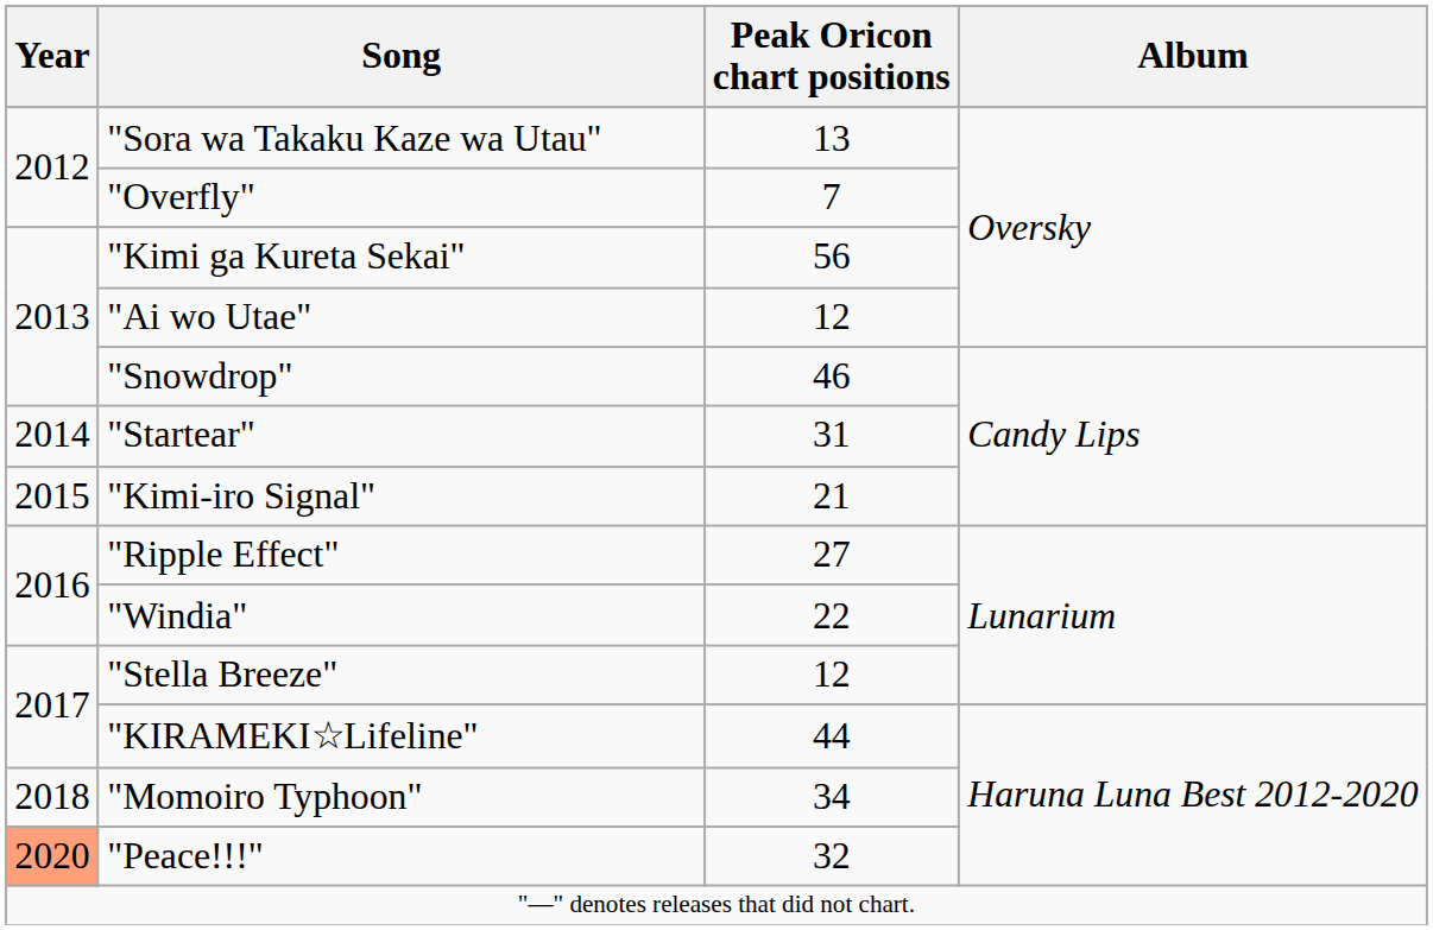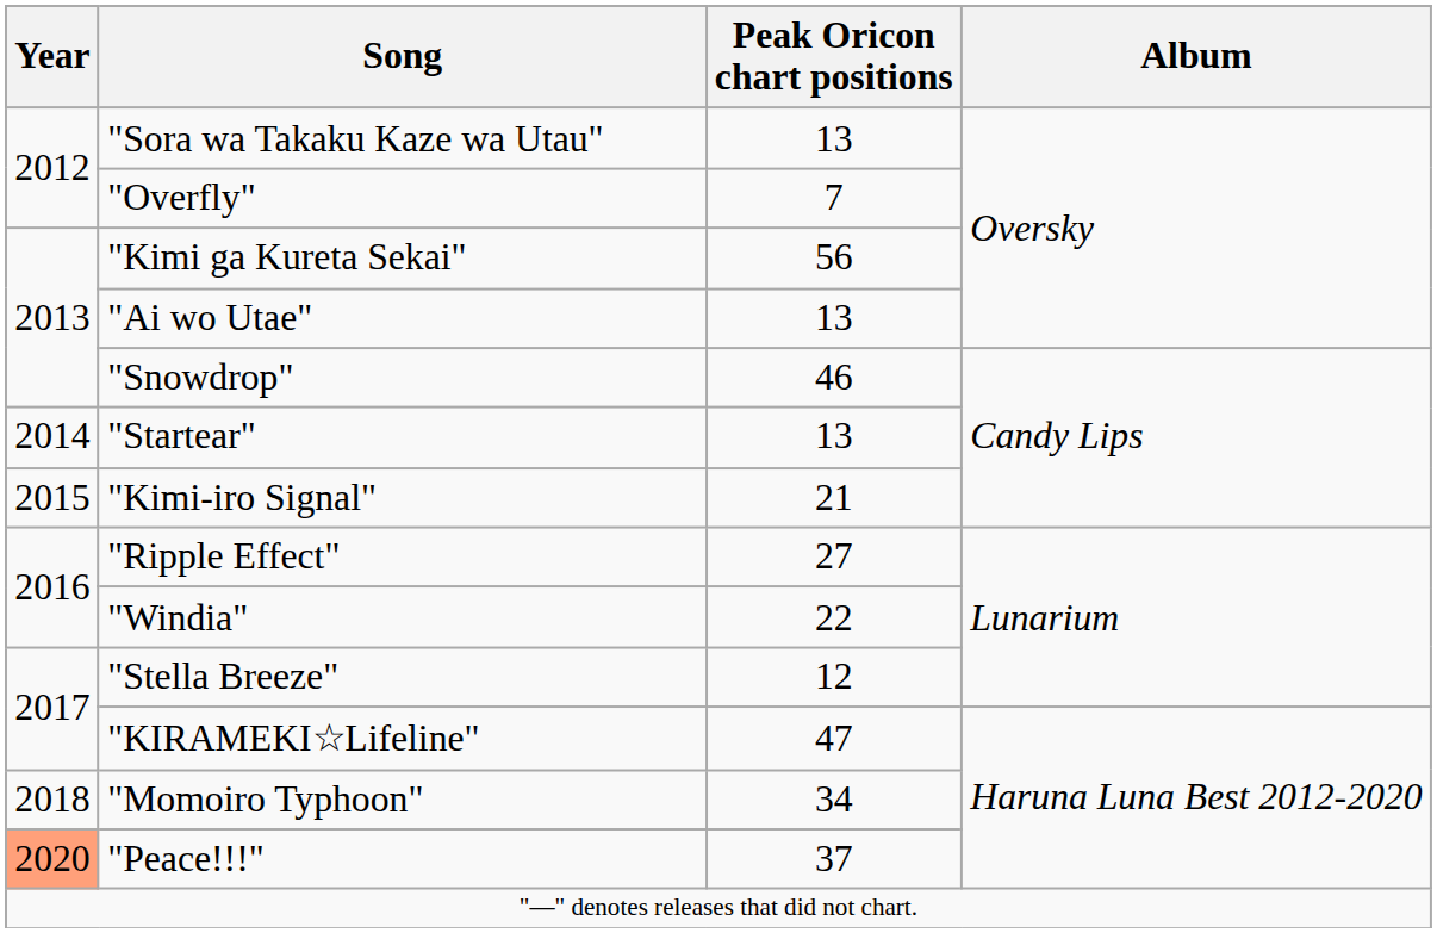"Ai wo Utae" | Peak Oricon chart positions: 12 -> 13
"Startear" | Peak Oricon chart positions: 31 -> 13
"KIRAMEKI☆Lifeline" | Peak Oricon chart positions: 44 -> 47
"Peace!!!" | Peak Oricon chart positions: 32 -> 37
